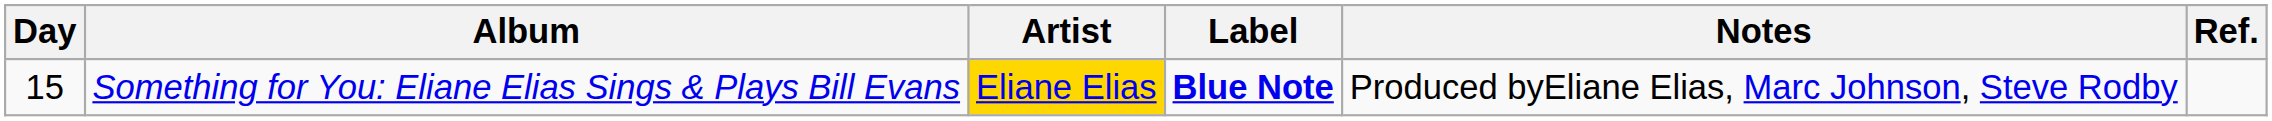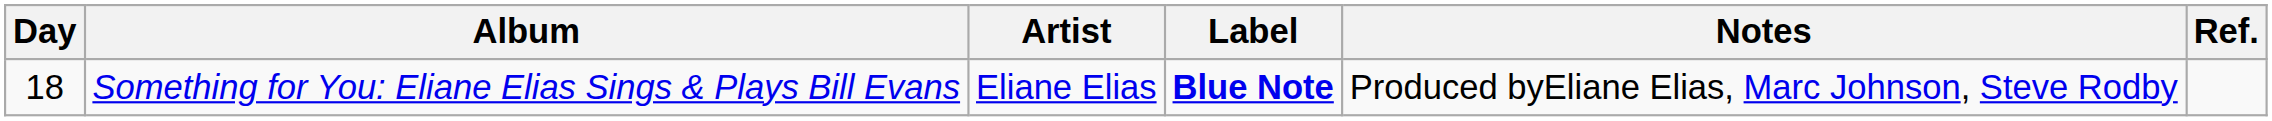Something for You: Eliane Elias Sings & Plays Bill Evans | Day: 15 -> 18
Something for You: Eliane Elias Sings & Plays Bill Evans | Artist: gold background -> no background
